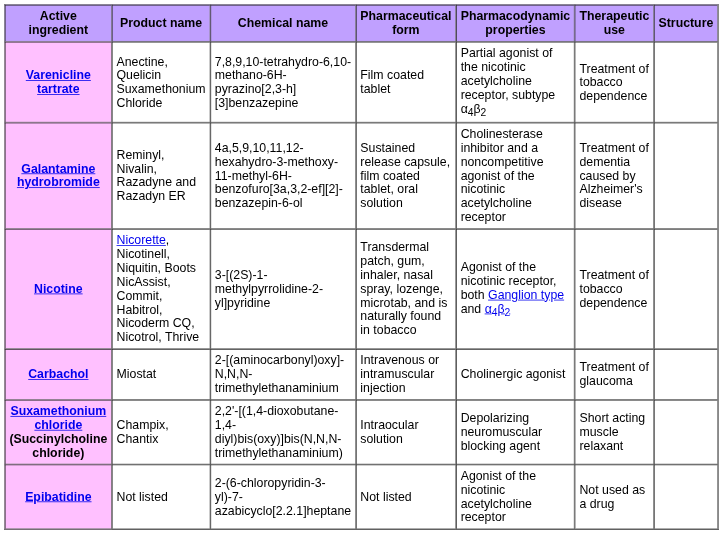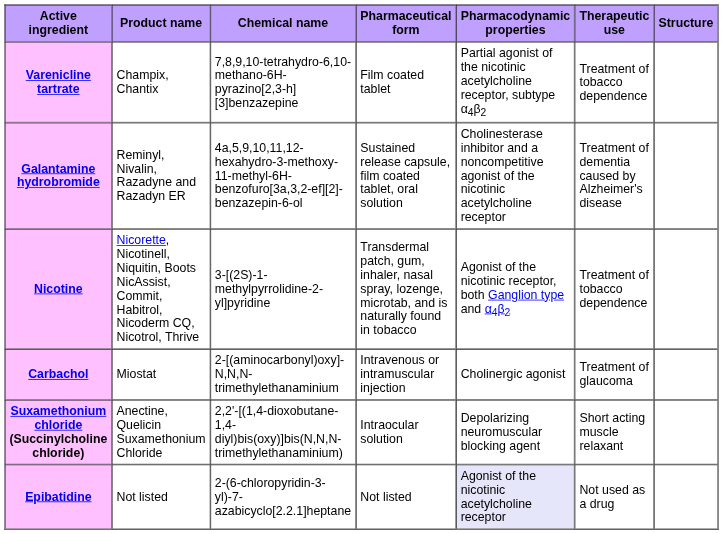Varenicline tartrate | Product name: Anectine, Quelicin Suxamethonium Chloride -> Champix, Chantix
Suxamethonium chloride (Succinylcholine chloride) | Product name: Champix, Chantix -> Anectine, Quelicin Suxamethonium Chloride
Epibatidine | Pharmacodynamic properties: no background -> lavender background
